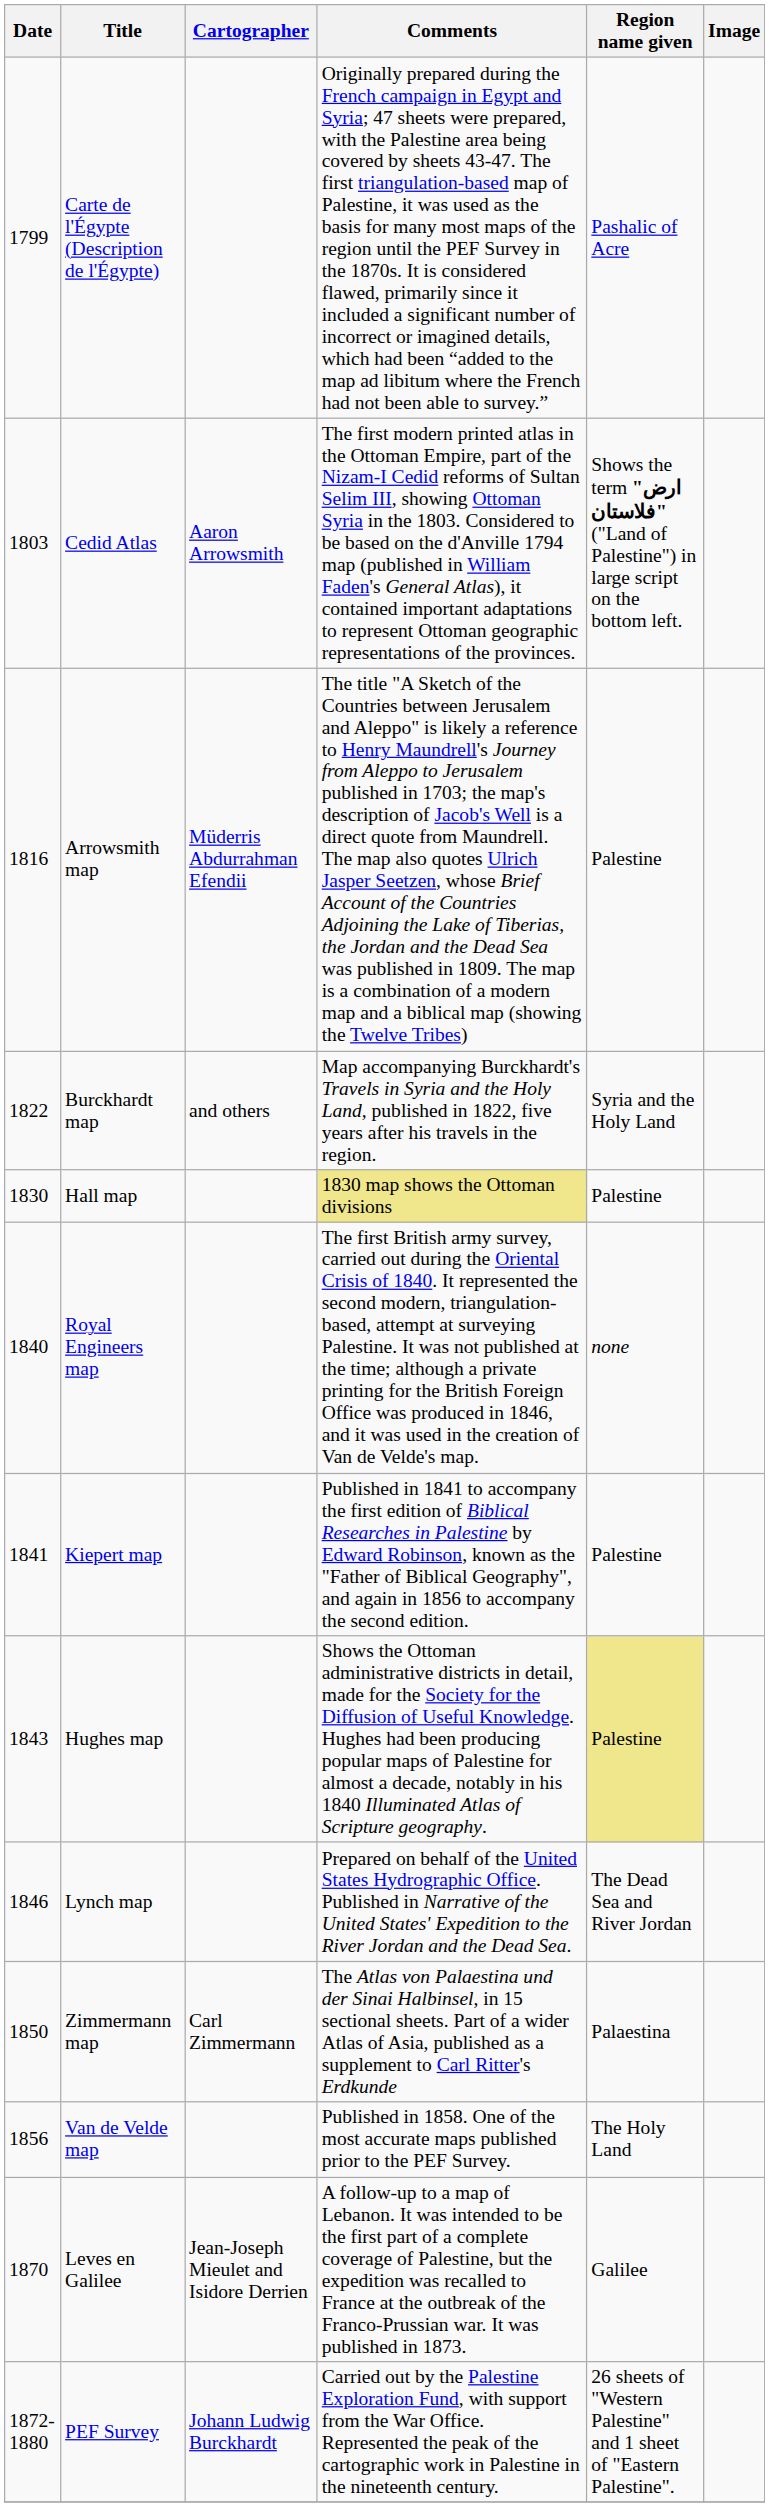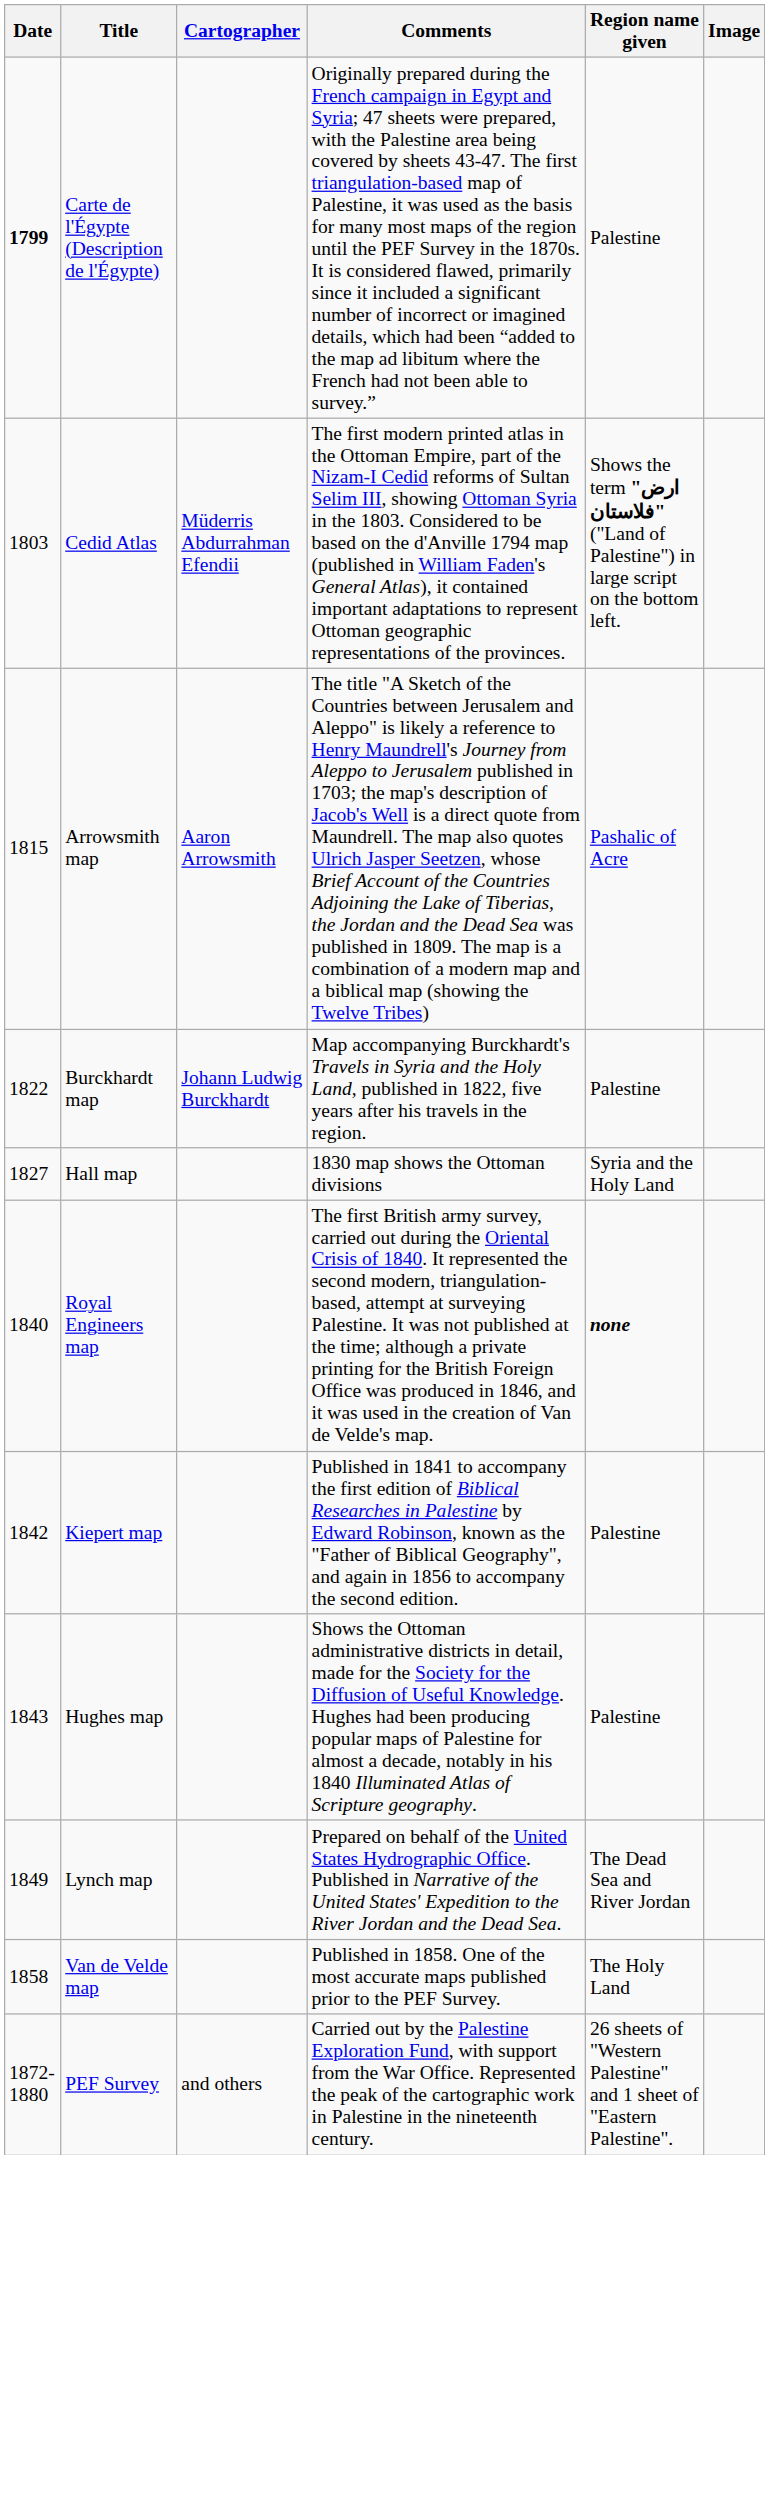Carte de l'Égypte (Description de l'Égypte) | Date: normal -> bold
Carte de l'Égypte (Description de l'Égypte) | Region name given: Pashalic of Acre -> Palestine
Cedid Atlas | Cartographer: Aaron Arrowsmith -> Müderris Abdurrahman Efendii
Arrowsmith map | Date: 1816 -> 1815
Arrowsmith map | Cartographer: Müderris Abdurrahman Efendii -> Aaron Arrowsmith
Arrowsmith map | Region name given: Palestine -> Pashalic of Acre
Burckhardt map | Cartographer: and others -> Johann Ludwig Burckhardt
Burckhardt map | Region name given: Syria and the Holy Land -> Palestine
Hall map | Date: 1830 -> 1827
Hall map | Comments: khaki background -> no background
Hall map | Region name given: Palestine -> Syria and the Holy Land
Royal Engineers map | Region name given: normal -> bold
Kiepert map | Date: 1841 -> 1842
Hughes map | Region name given: khaki background -> no background
Lynch map | Date: 1846 -> 1849
- row: 1850 | Zimmermann map | Carl Zimmermann | The Atlas von Palaestina und der Sinai Halbinsel, in 15 sectional sheets. Part of a wider Atlas of Asia, published as a supplement to Carl Ritter's Erdkunde | Palaestina
Van de Velde map | Date: 1856 -> 1858
- row: 1870 | Leves en Galilee | Jean-Joseph Mieulet and Isidore Derrien | A follow-up to a map of Lebanon. It was intended to be the first part of a complete coverage of Palestine, but the expedition was recalled to France at the outbreak of the Franco-Prussian war. It was published in 1873. | Galilee
PEF Survey | Cartographer: Johann Ludwig Burckhardt -> and others
